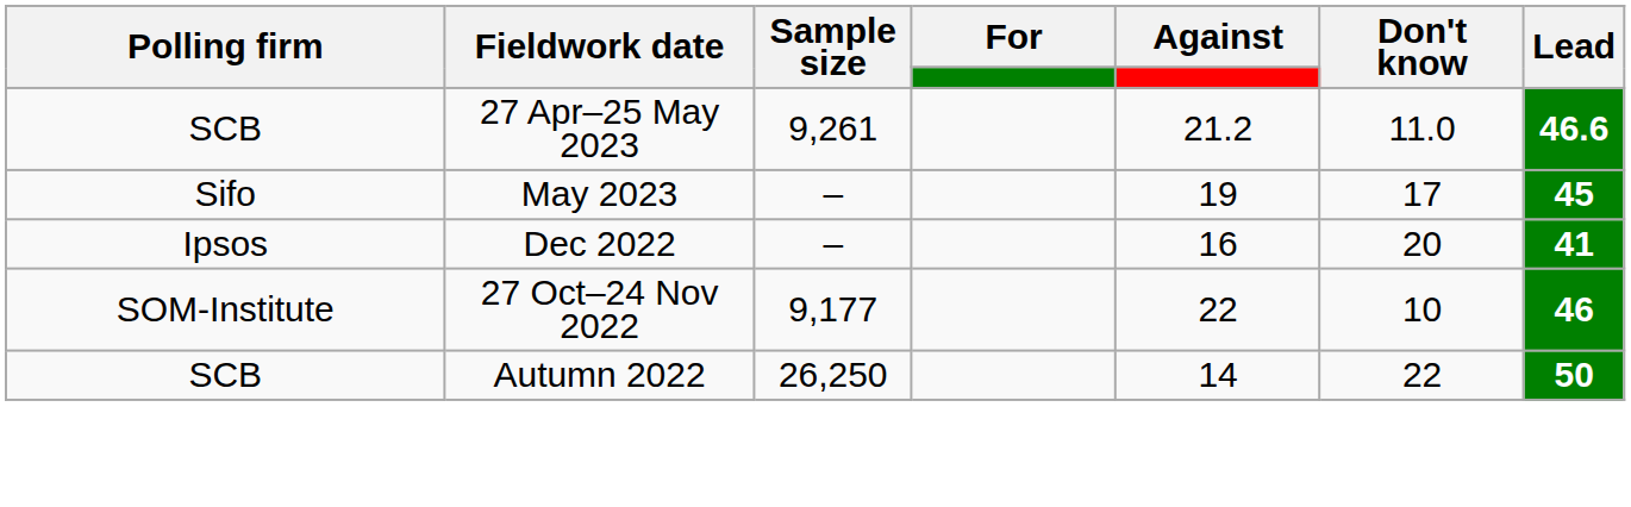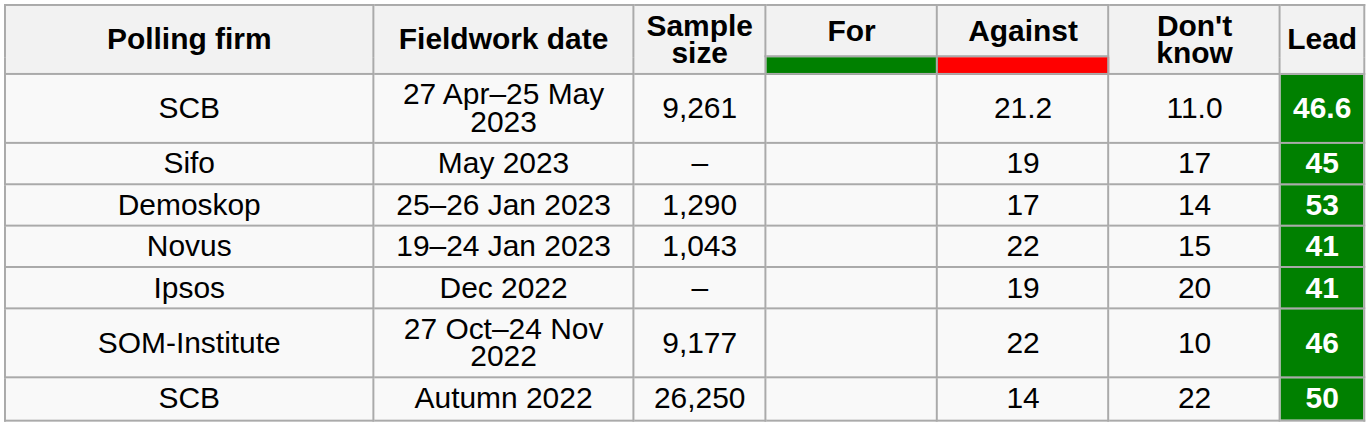+ row: Demoskop | 25–26 Jan 2023 | 1,290 | 17 | 14 | 53
+ row: Novus | 19–24 Jan 2023 | 1,043 | 22 | 15 | 41
Dec 2022 | Against: 16 -> 19
